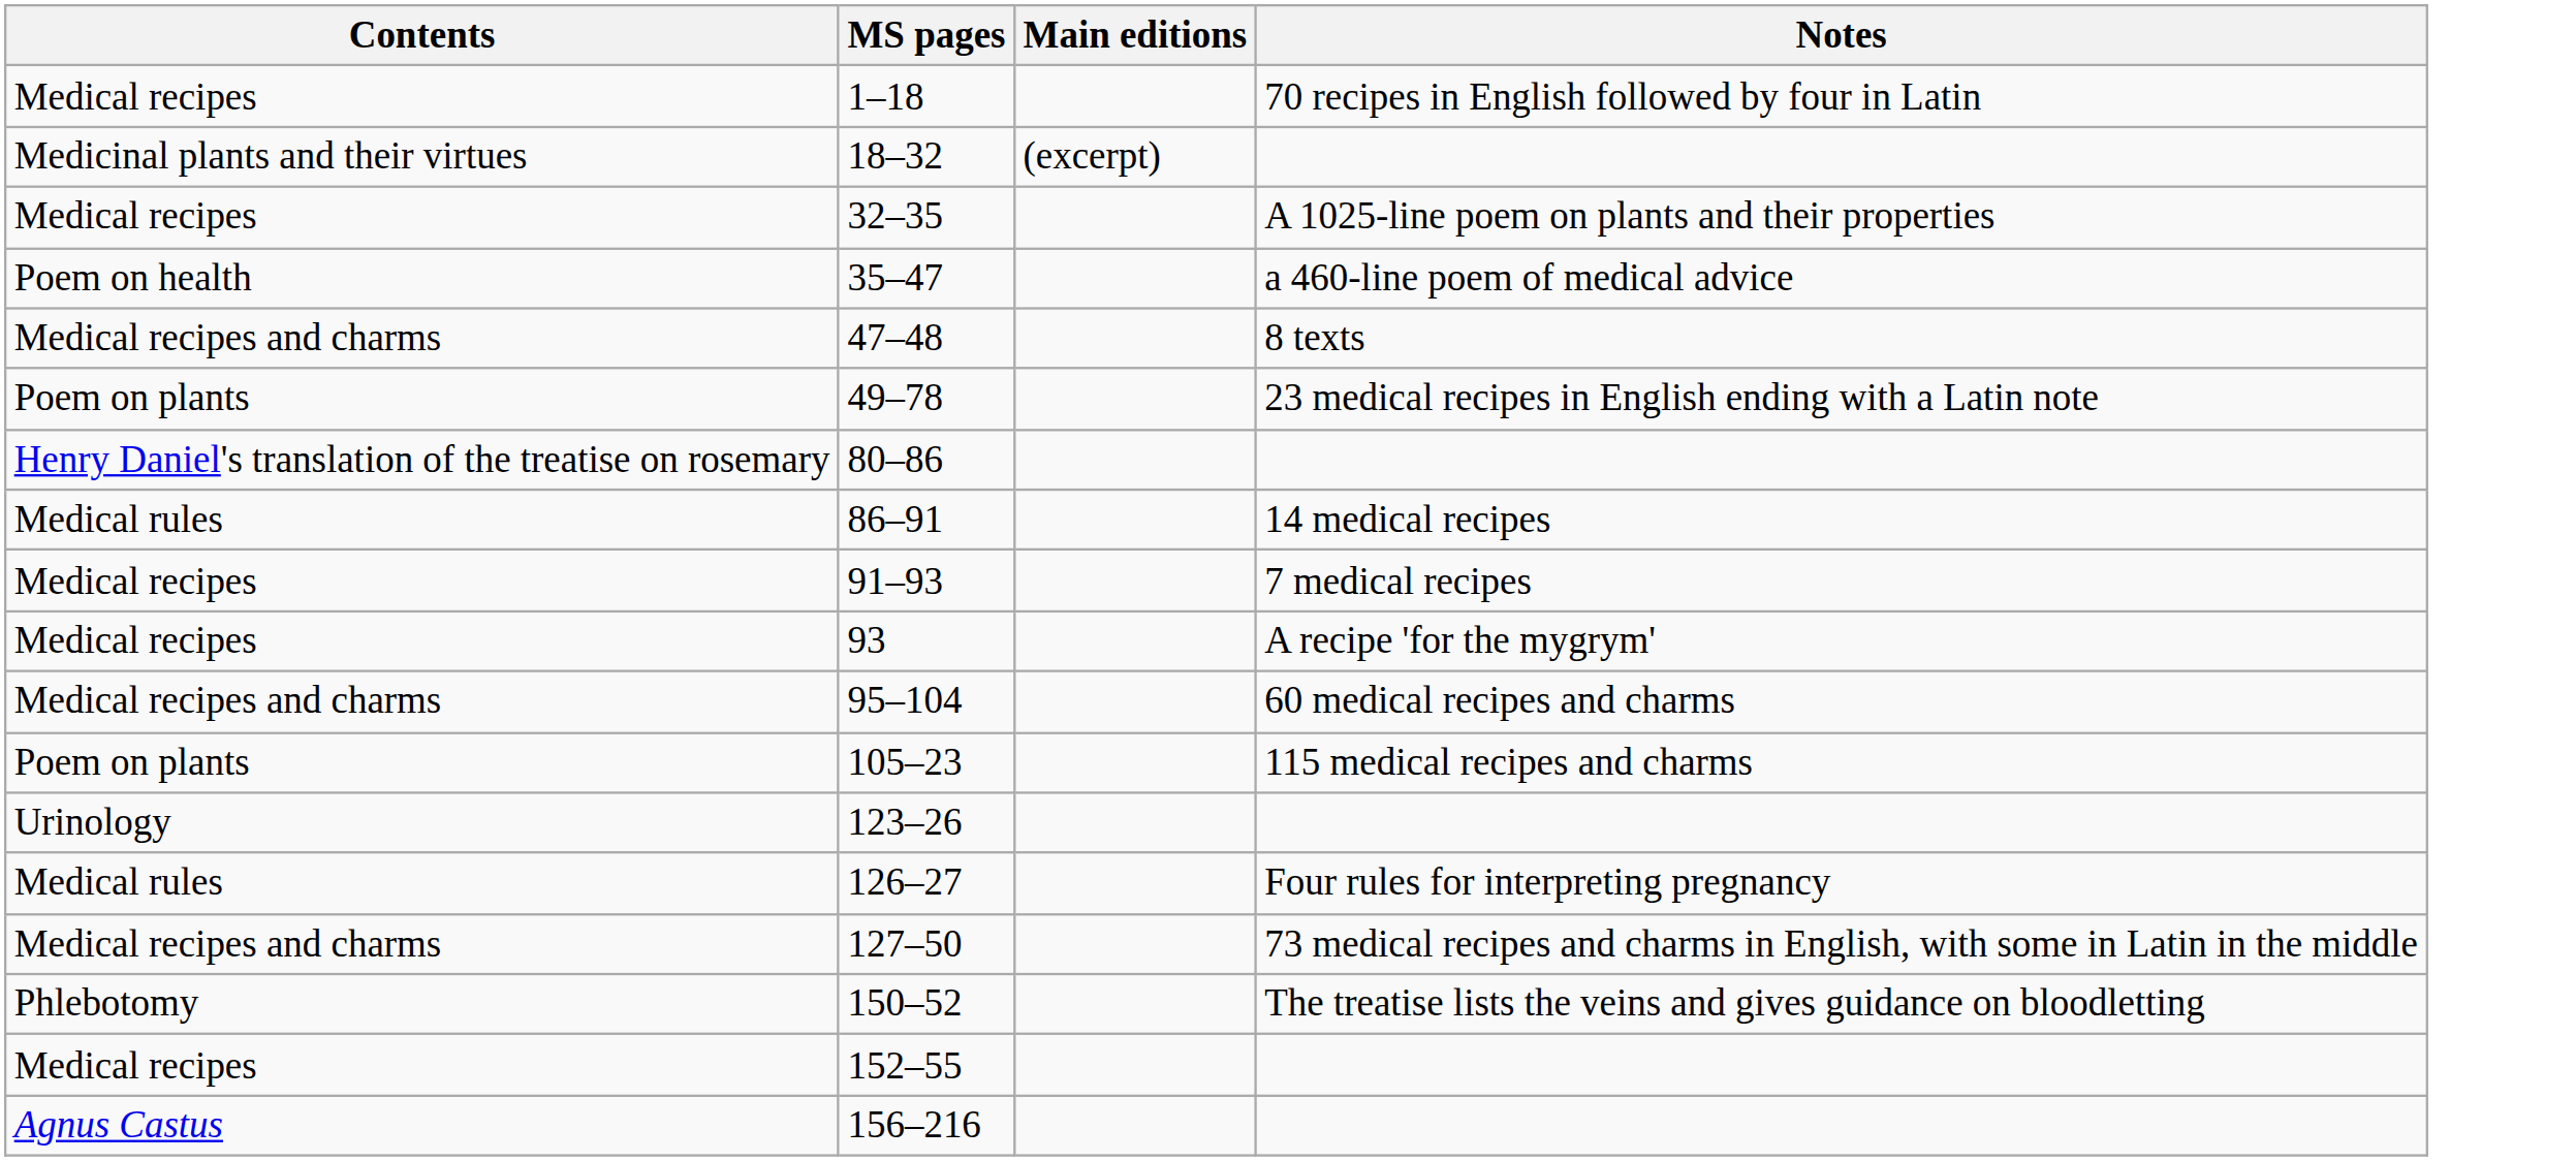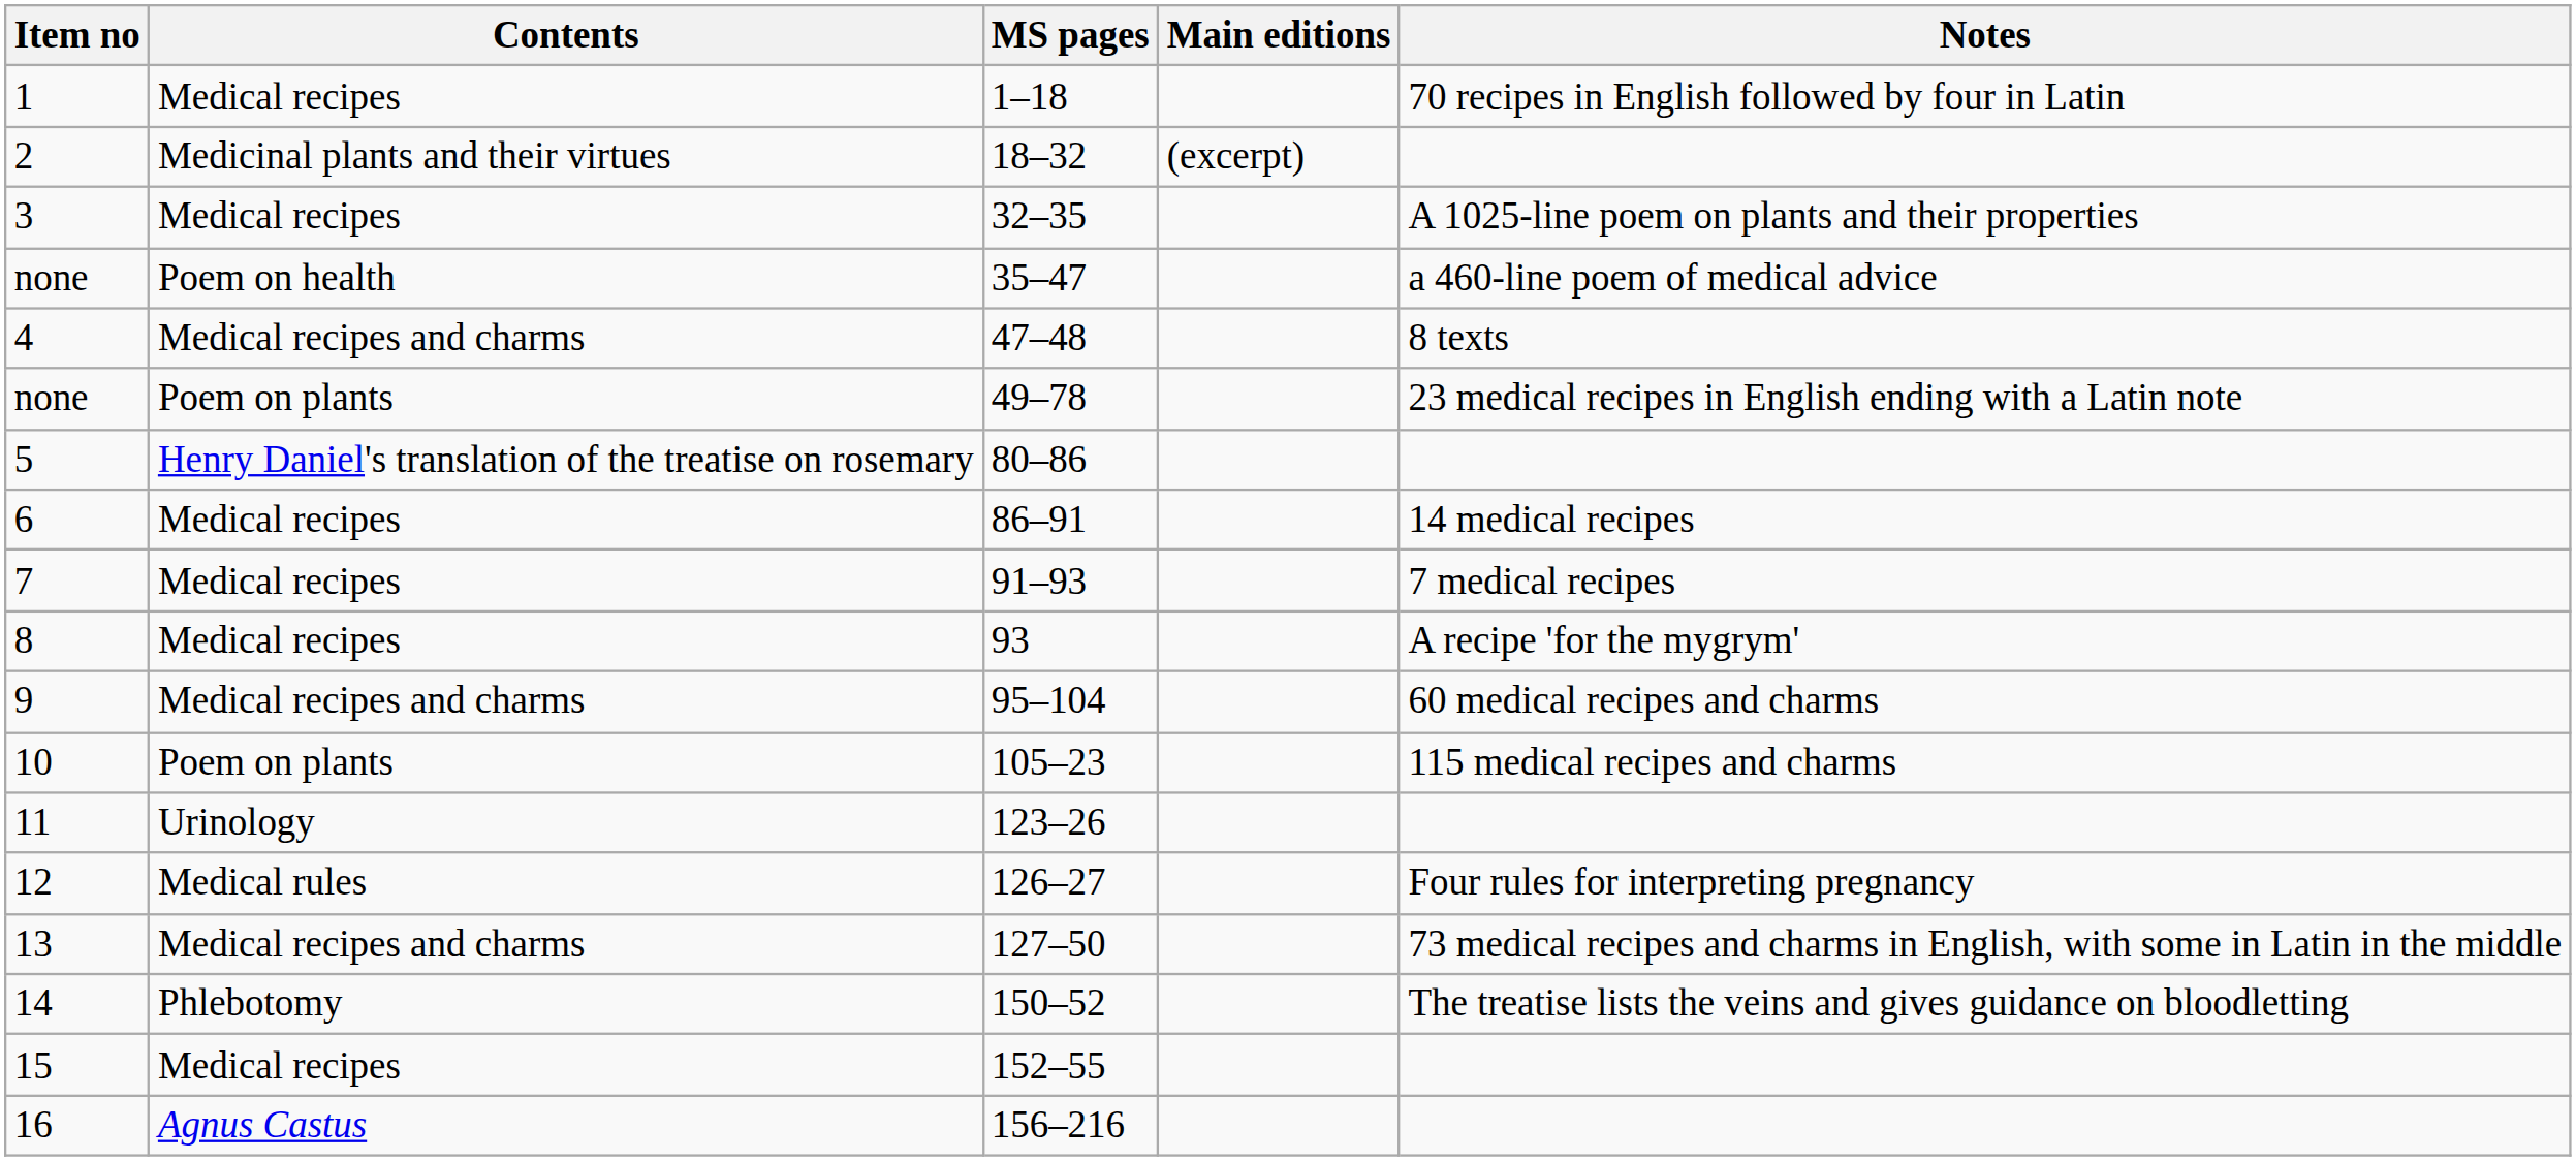+ column: Item no | 1 | 2 | 3 | none | 4 | none | 5 | 6 | 7 | 8 | 9 | 10 | 11 | 12 | 13 | 14 | 15 | 16
86–91 | Contents: Medical rules -> Medical recipes
